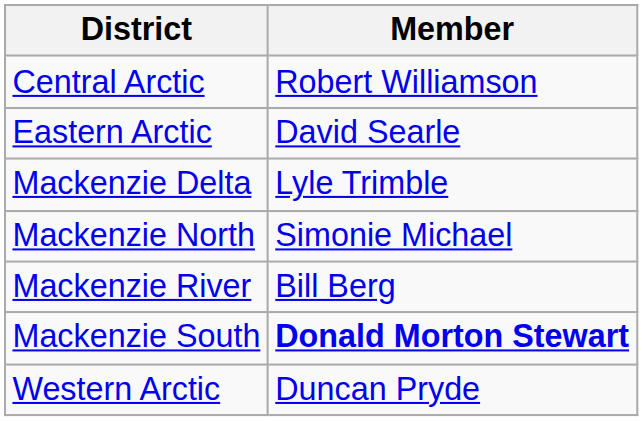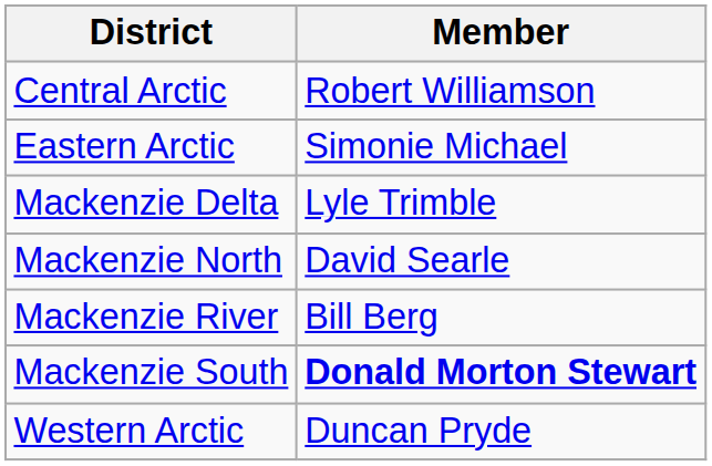Eastern Arctic | Member: David Searle -> Simonie Michael
Mackenzie North | Member: Simonie Michael -> David Searle
